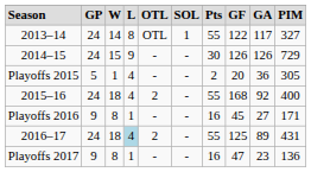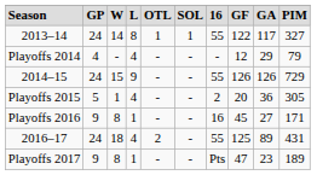Season | column 7: Pts -> 16
2013–14 | column 5: OTL -> 1
+ row: Playoffs 2014 | 4 | - | 4 | - | - | - | 12 | 29 | 79
2014–15 | column 7: 30 -> 55
- row: 2015–16 | 24 | 18 | 4 | 2 | - | 55 | 168 | 92 | 400
2016–17 | column 4: lightblue background -> no background
Playoffs 2017 | column 7: 16 -> Pts
Playoffs 2017 | column 10: 136 -> 189
